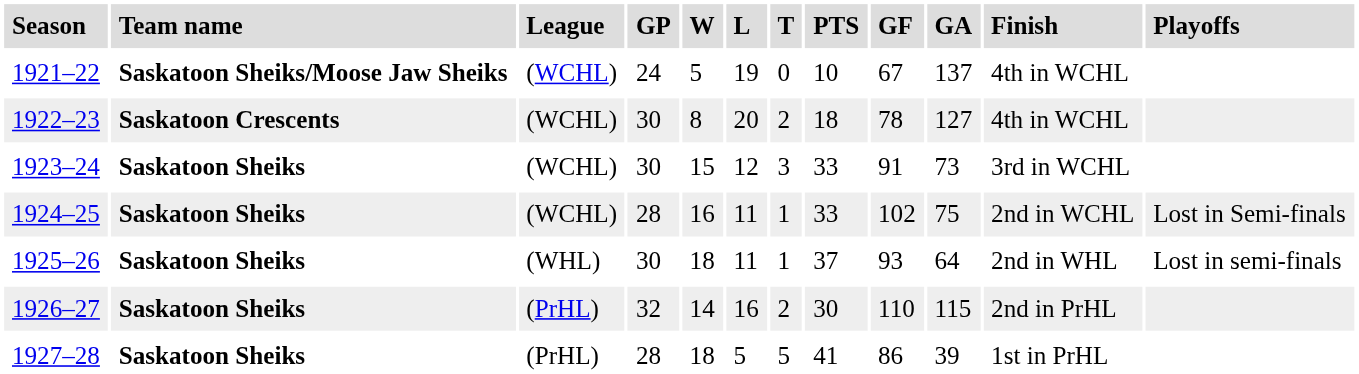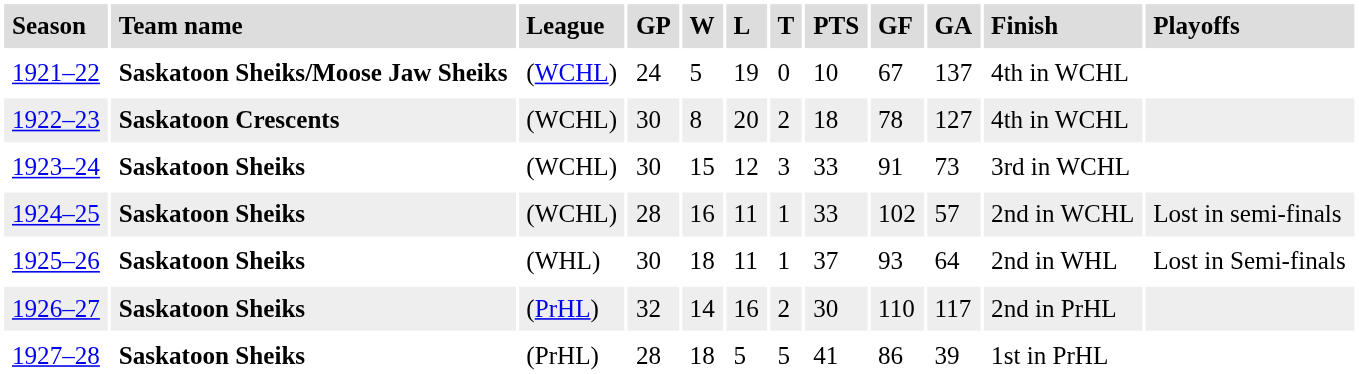1924–25 | GA: 75 -> 57
1924–25 | Playoffs: Lost in Semi-finals -> Lost in semi-finals
1925–26 | Playoffs: Lost in semi-finals -> Lost in Semi-finals
1926–27 | GA: 115 -> 117
